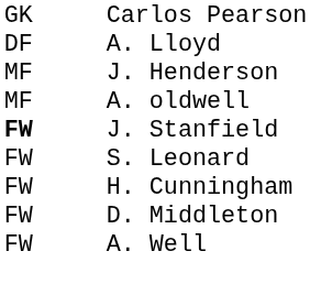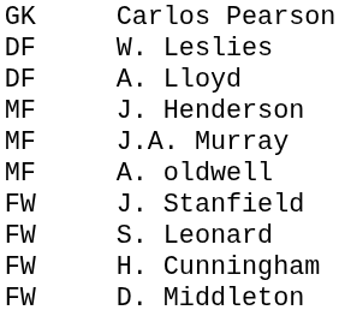+ row: DF | W. Leslies
+ row: MF | J.A. Murray
J. Stanfield | column 1: bold -> normal
- row: FW | A. Well
